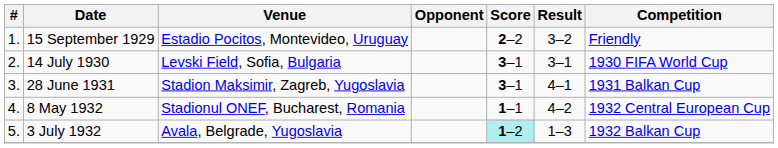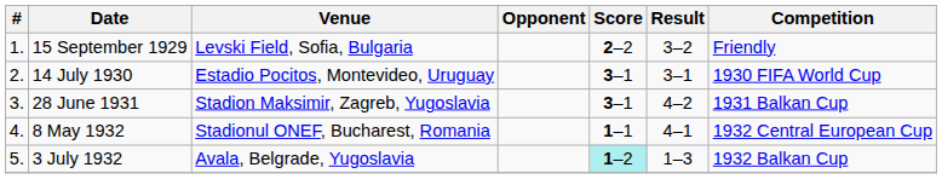15 September 1929 | Venue: Estadio Pocitos, Montevideo, Uruguay -> Levski Field, Sofia, Bulgaria
14 July 1930 | Venue: Levski Field, Sofia, Bulgaria -> Estadio Pocitos, Montevideo, Uruguay
28 June 1931 | Result: 4–1 -> 4–2
8 May 1932 | Result: 4–2 -> 4–1
